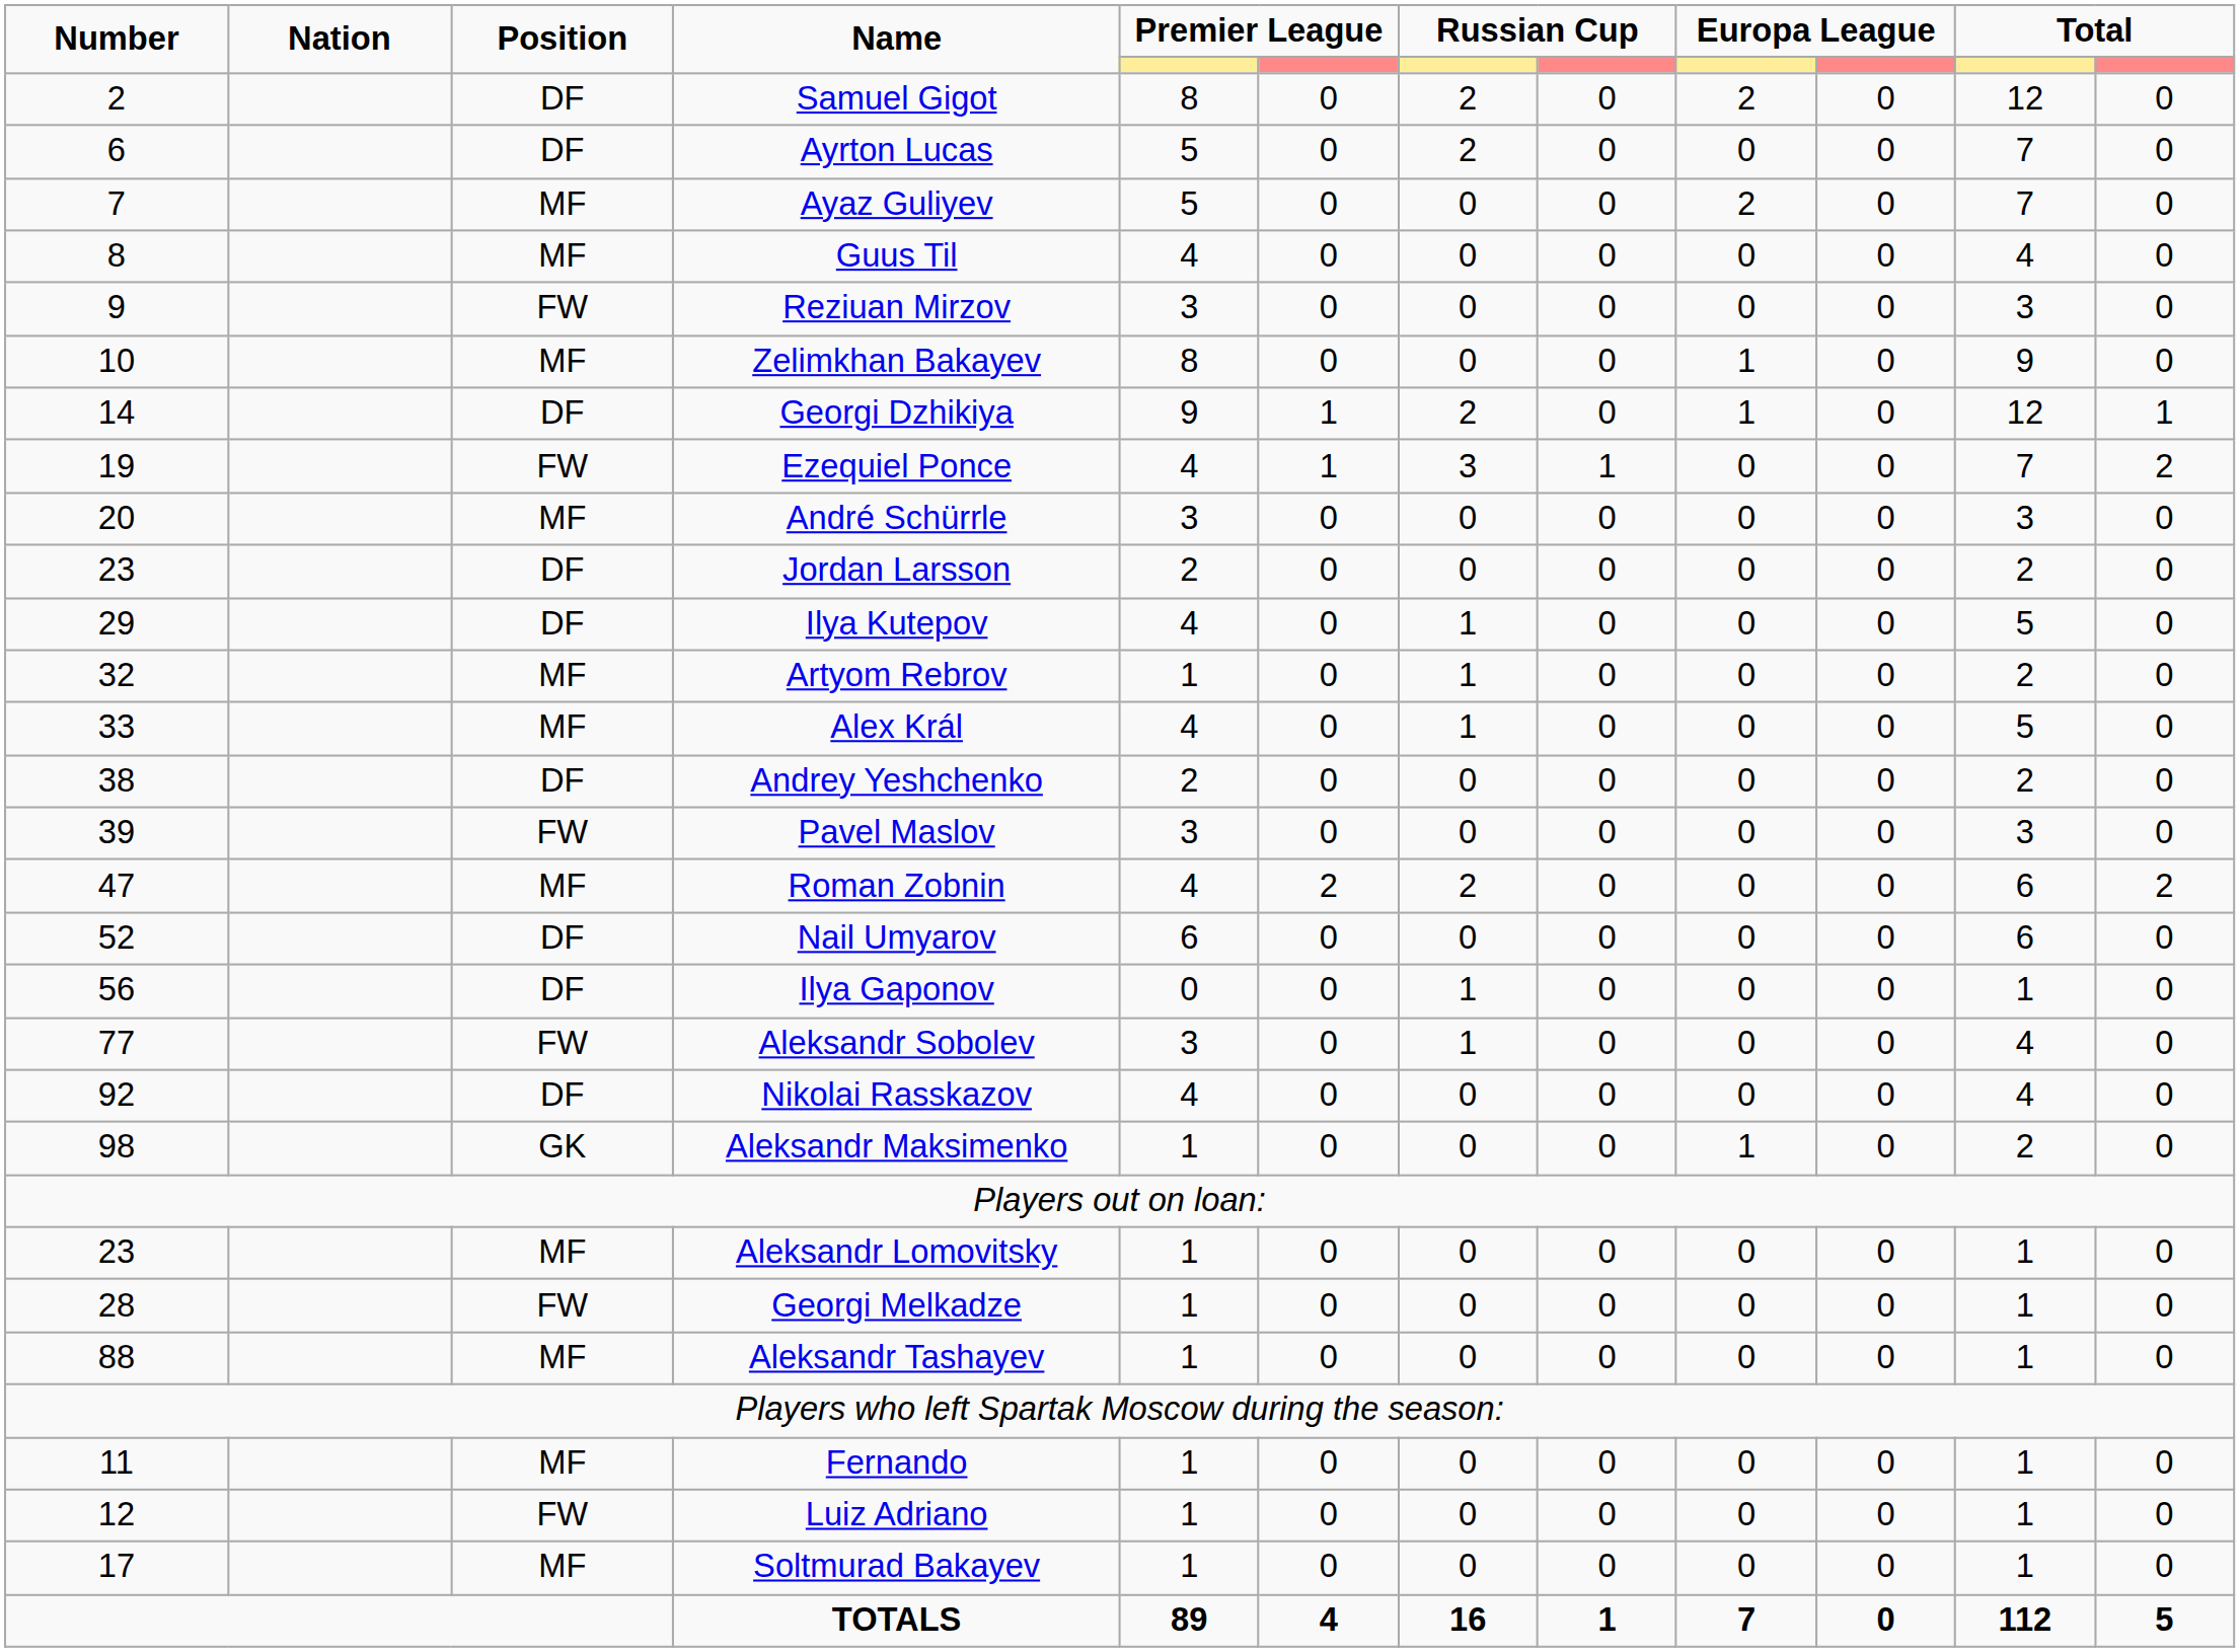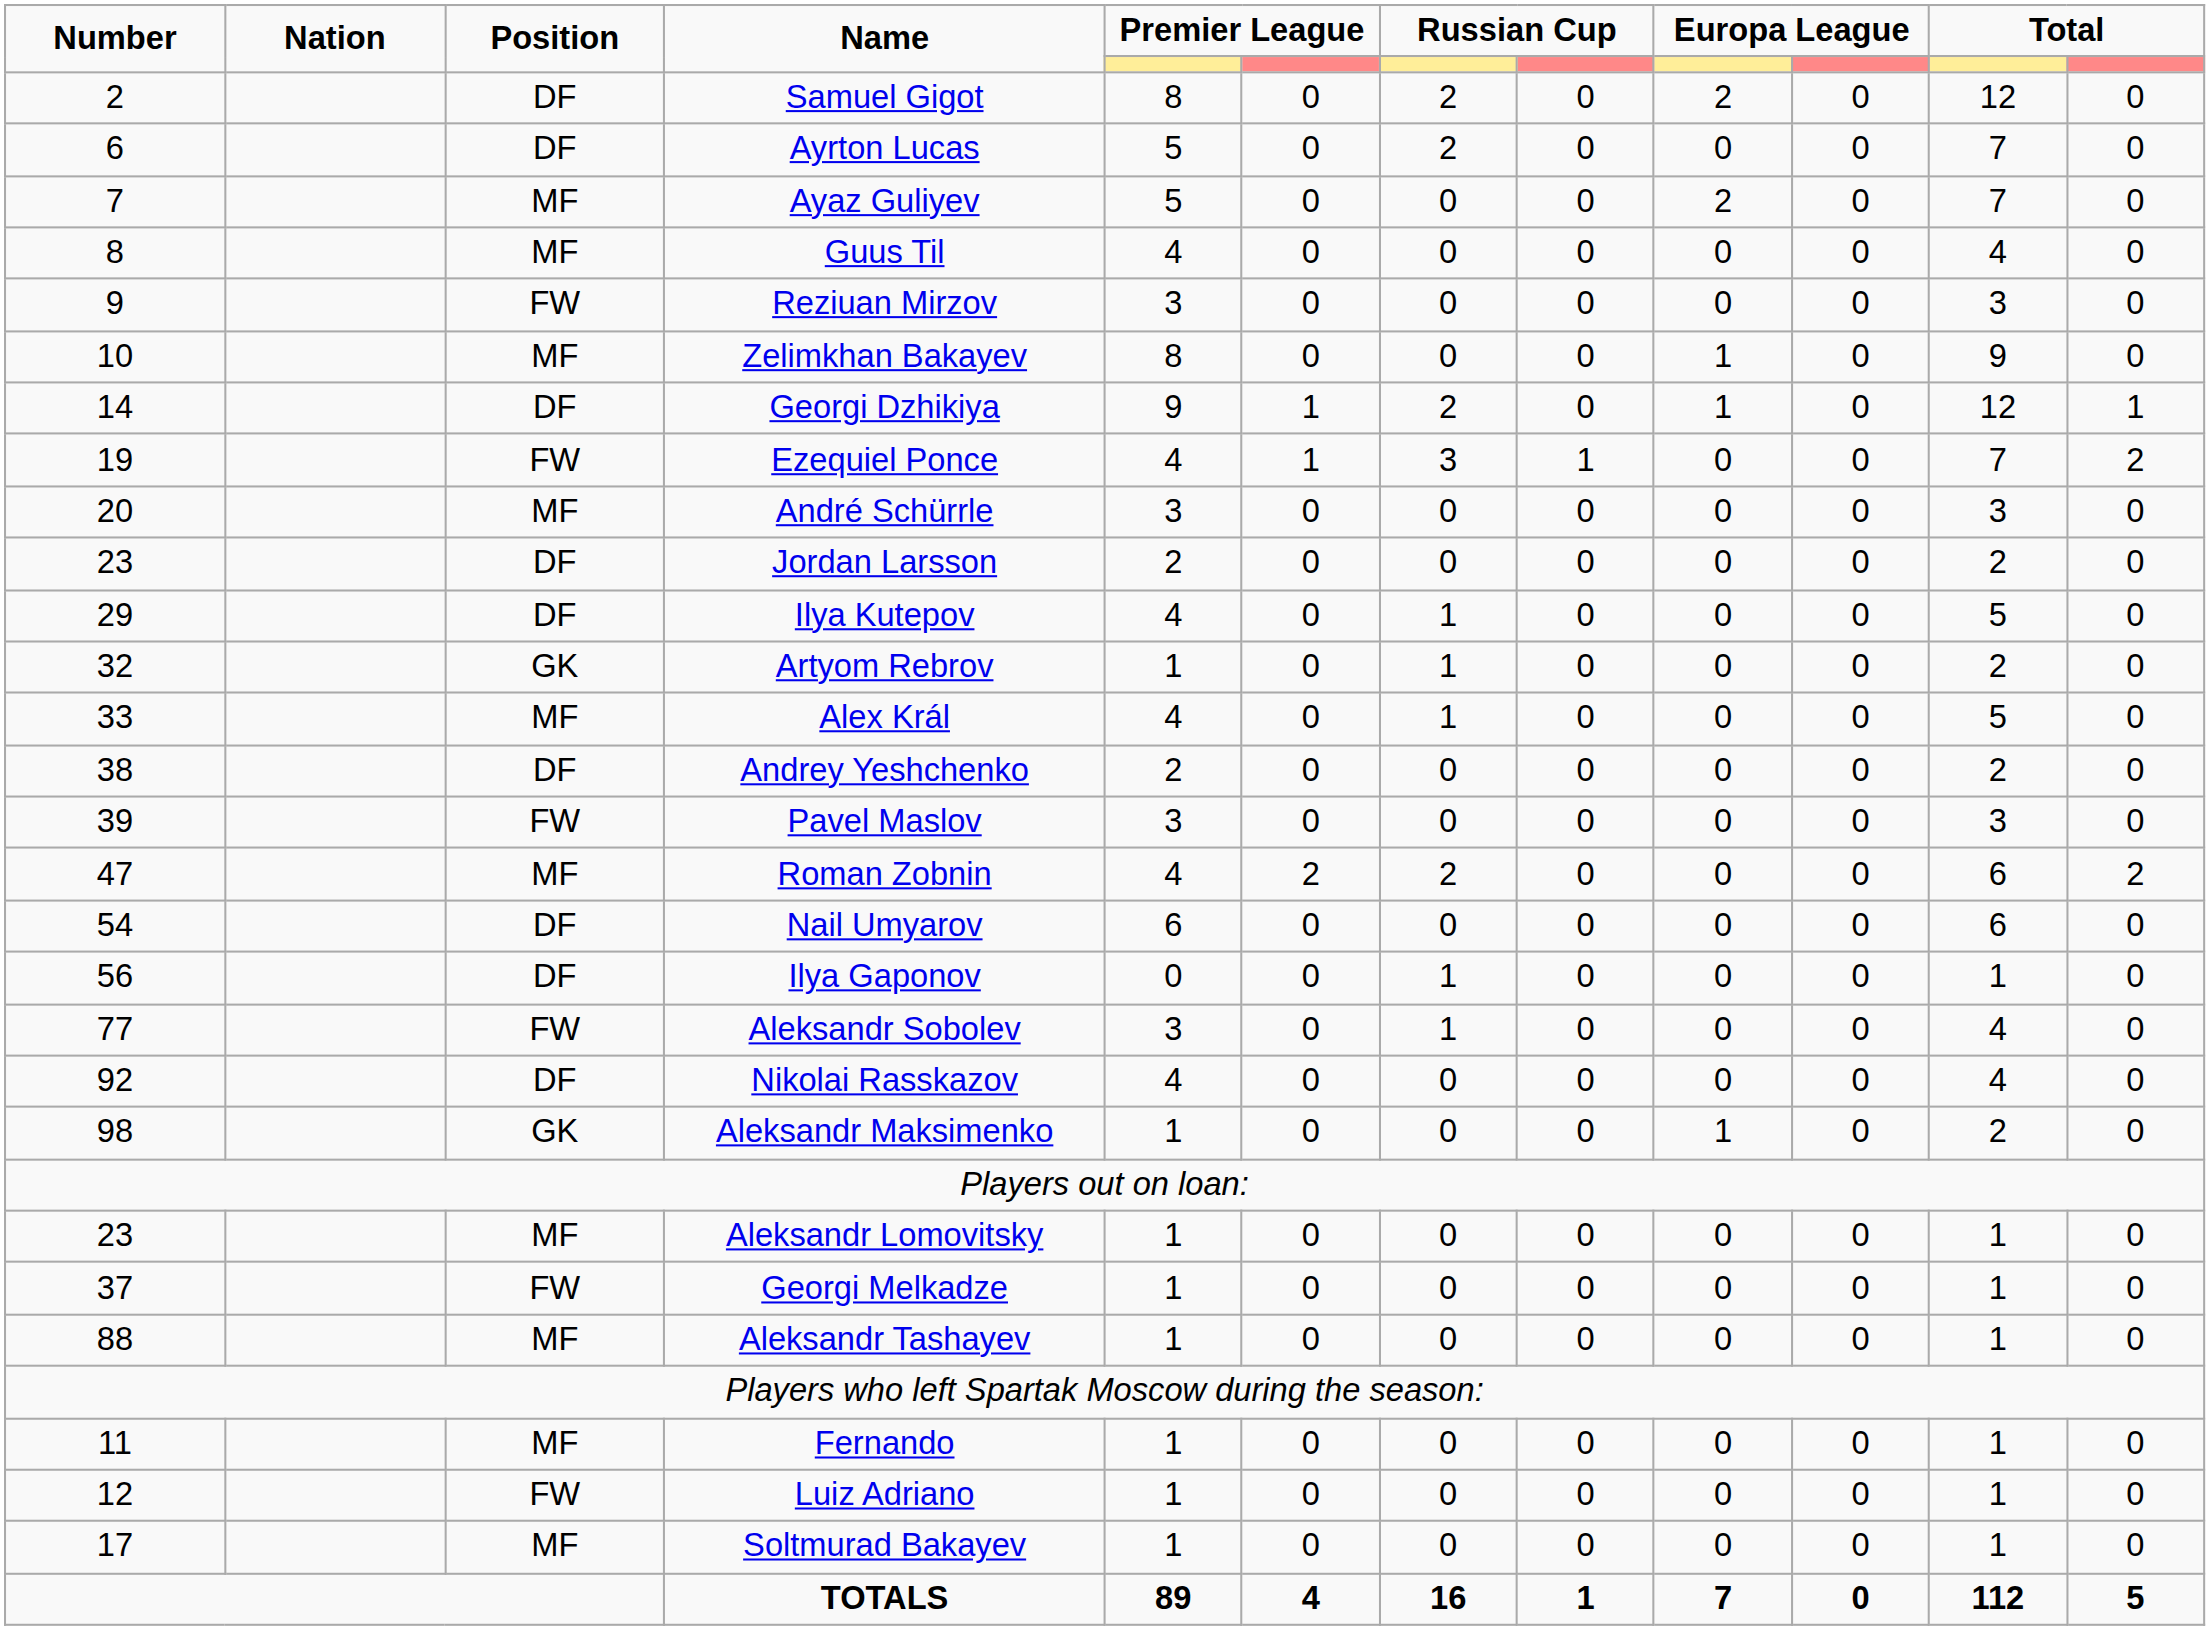Artyom Rebrov | Position: MF -> GK
Nail Umyarov | Number: 52 -> 54
Georgi Melkadze | Number: 28 -> 37
